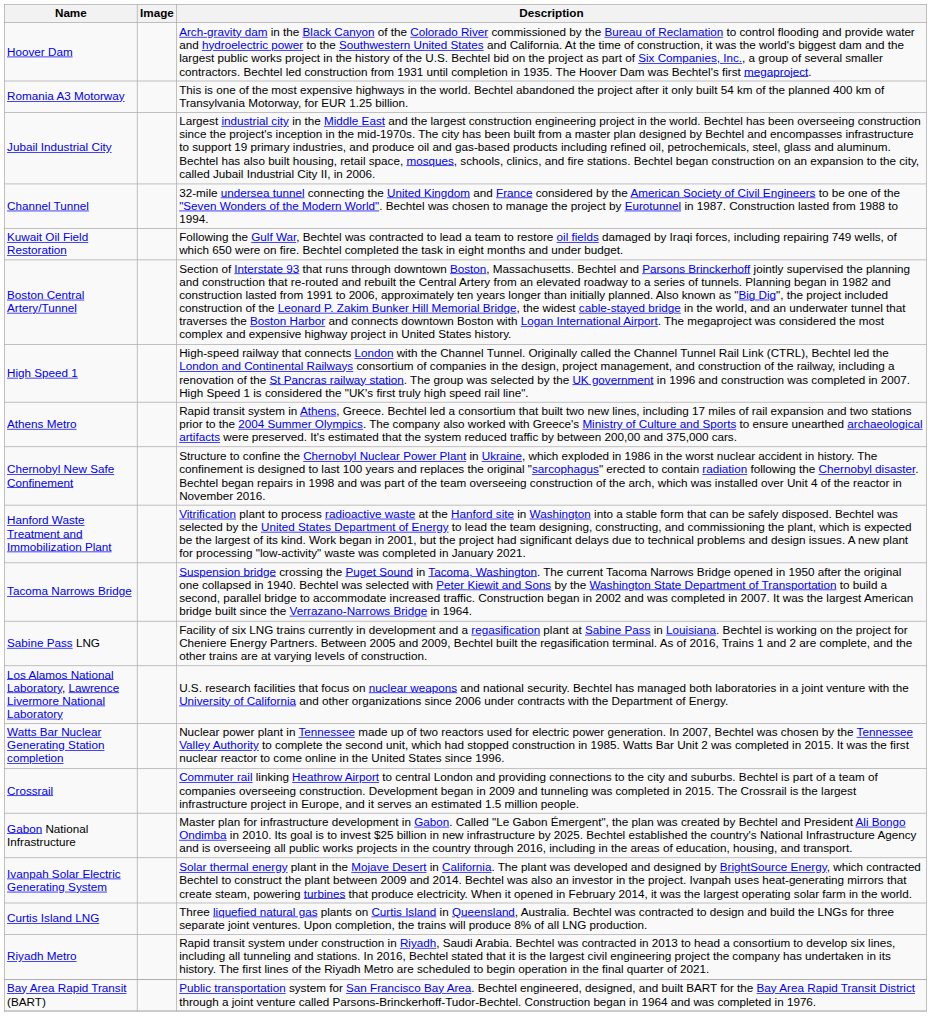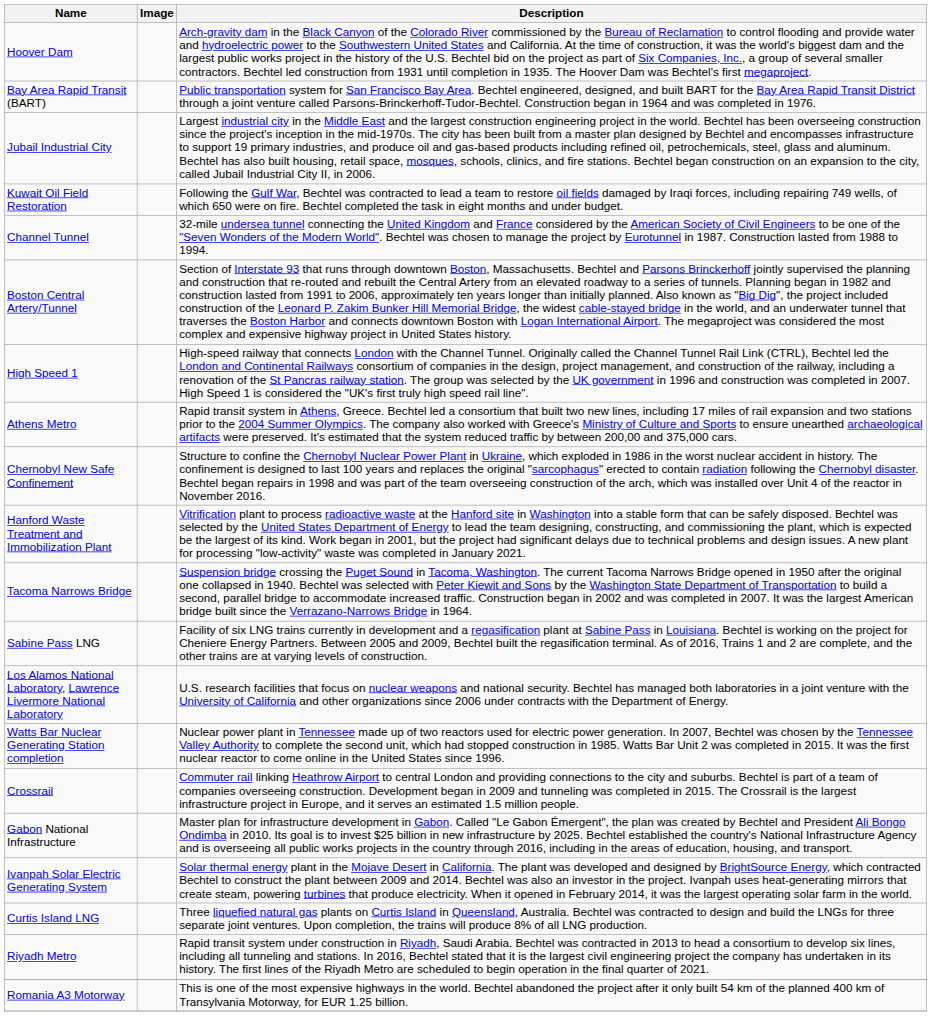rows swapped: Bay Area Rapid Transit (BART) <-> Romania A3 Motorway
rows swapped: Channel Tunnel <-> Kuwait Oil Field Restoration
